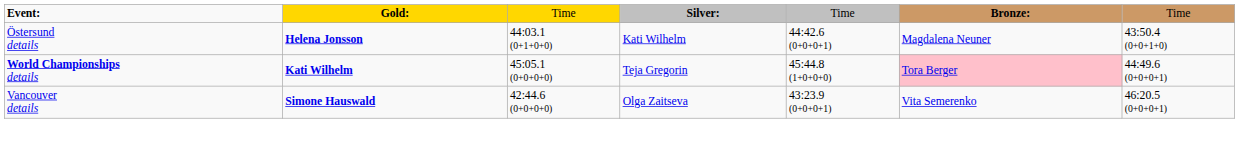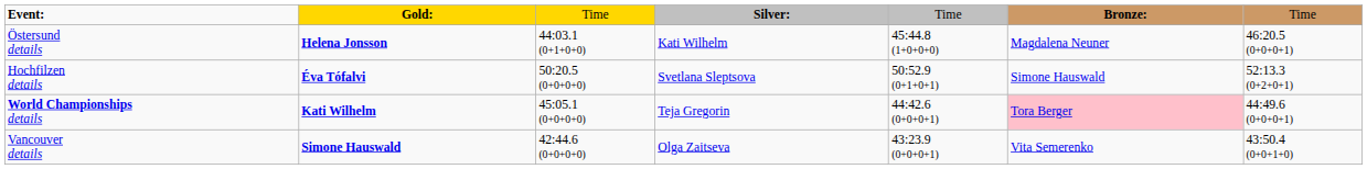Östersund details | column 5: 44:42.6 (0+0+0+1) -> 45:44.8 (1+0+0+0)
Östersund details | column 7: 43:50.4 (0+0+1+0) -> 46:20.5 (0+0+0+1)
+ row: Hochfilzen details | Éva Tófalvi | 50:20.5 (0+0+0+0) | Svetlana Sleptsova | 50:52.9 (0+1+0+1) | Simone Hauswald | 52:13.3 (0+2+0+1)
World Championships details | column 5: 45:44.8 (1+0+0+0) -> 44:42.6 (0+0+0+1)
Vancouver details | column 7: 46:20.5 (0+0+0+1) -> 43:50.4 (0+0+1+0)
